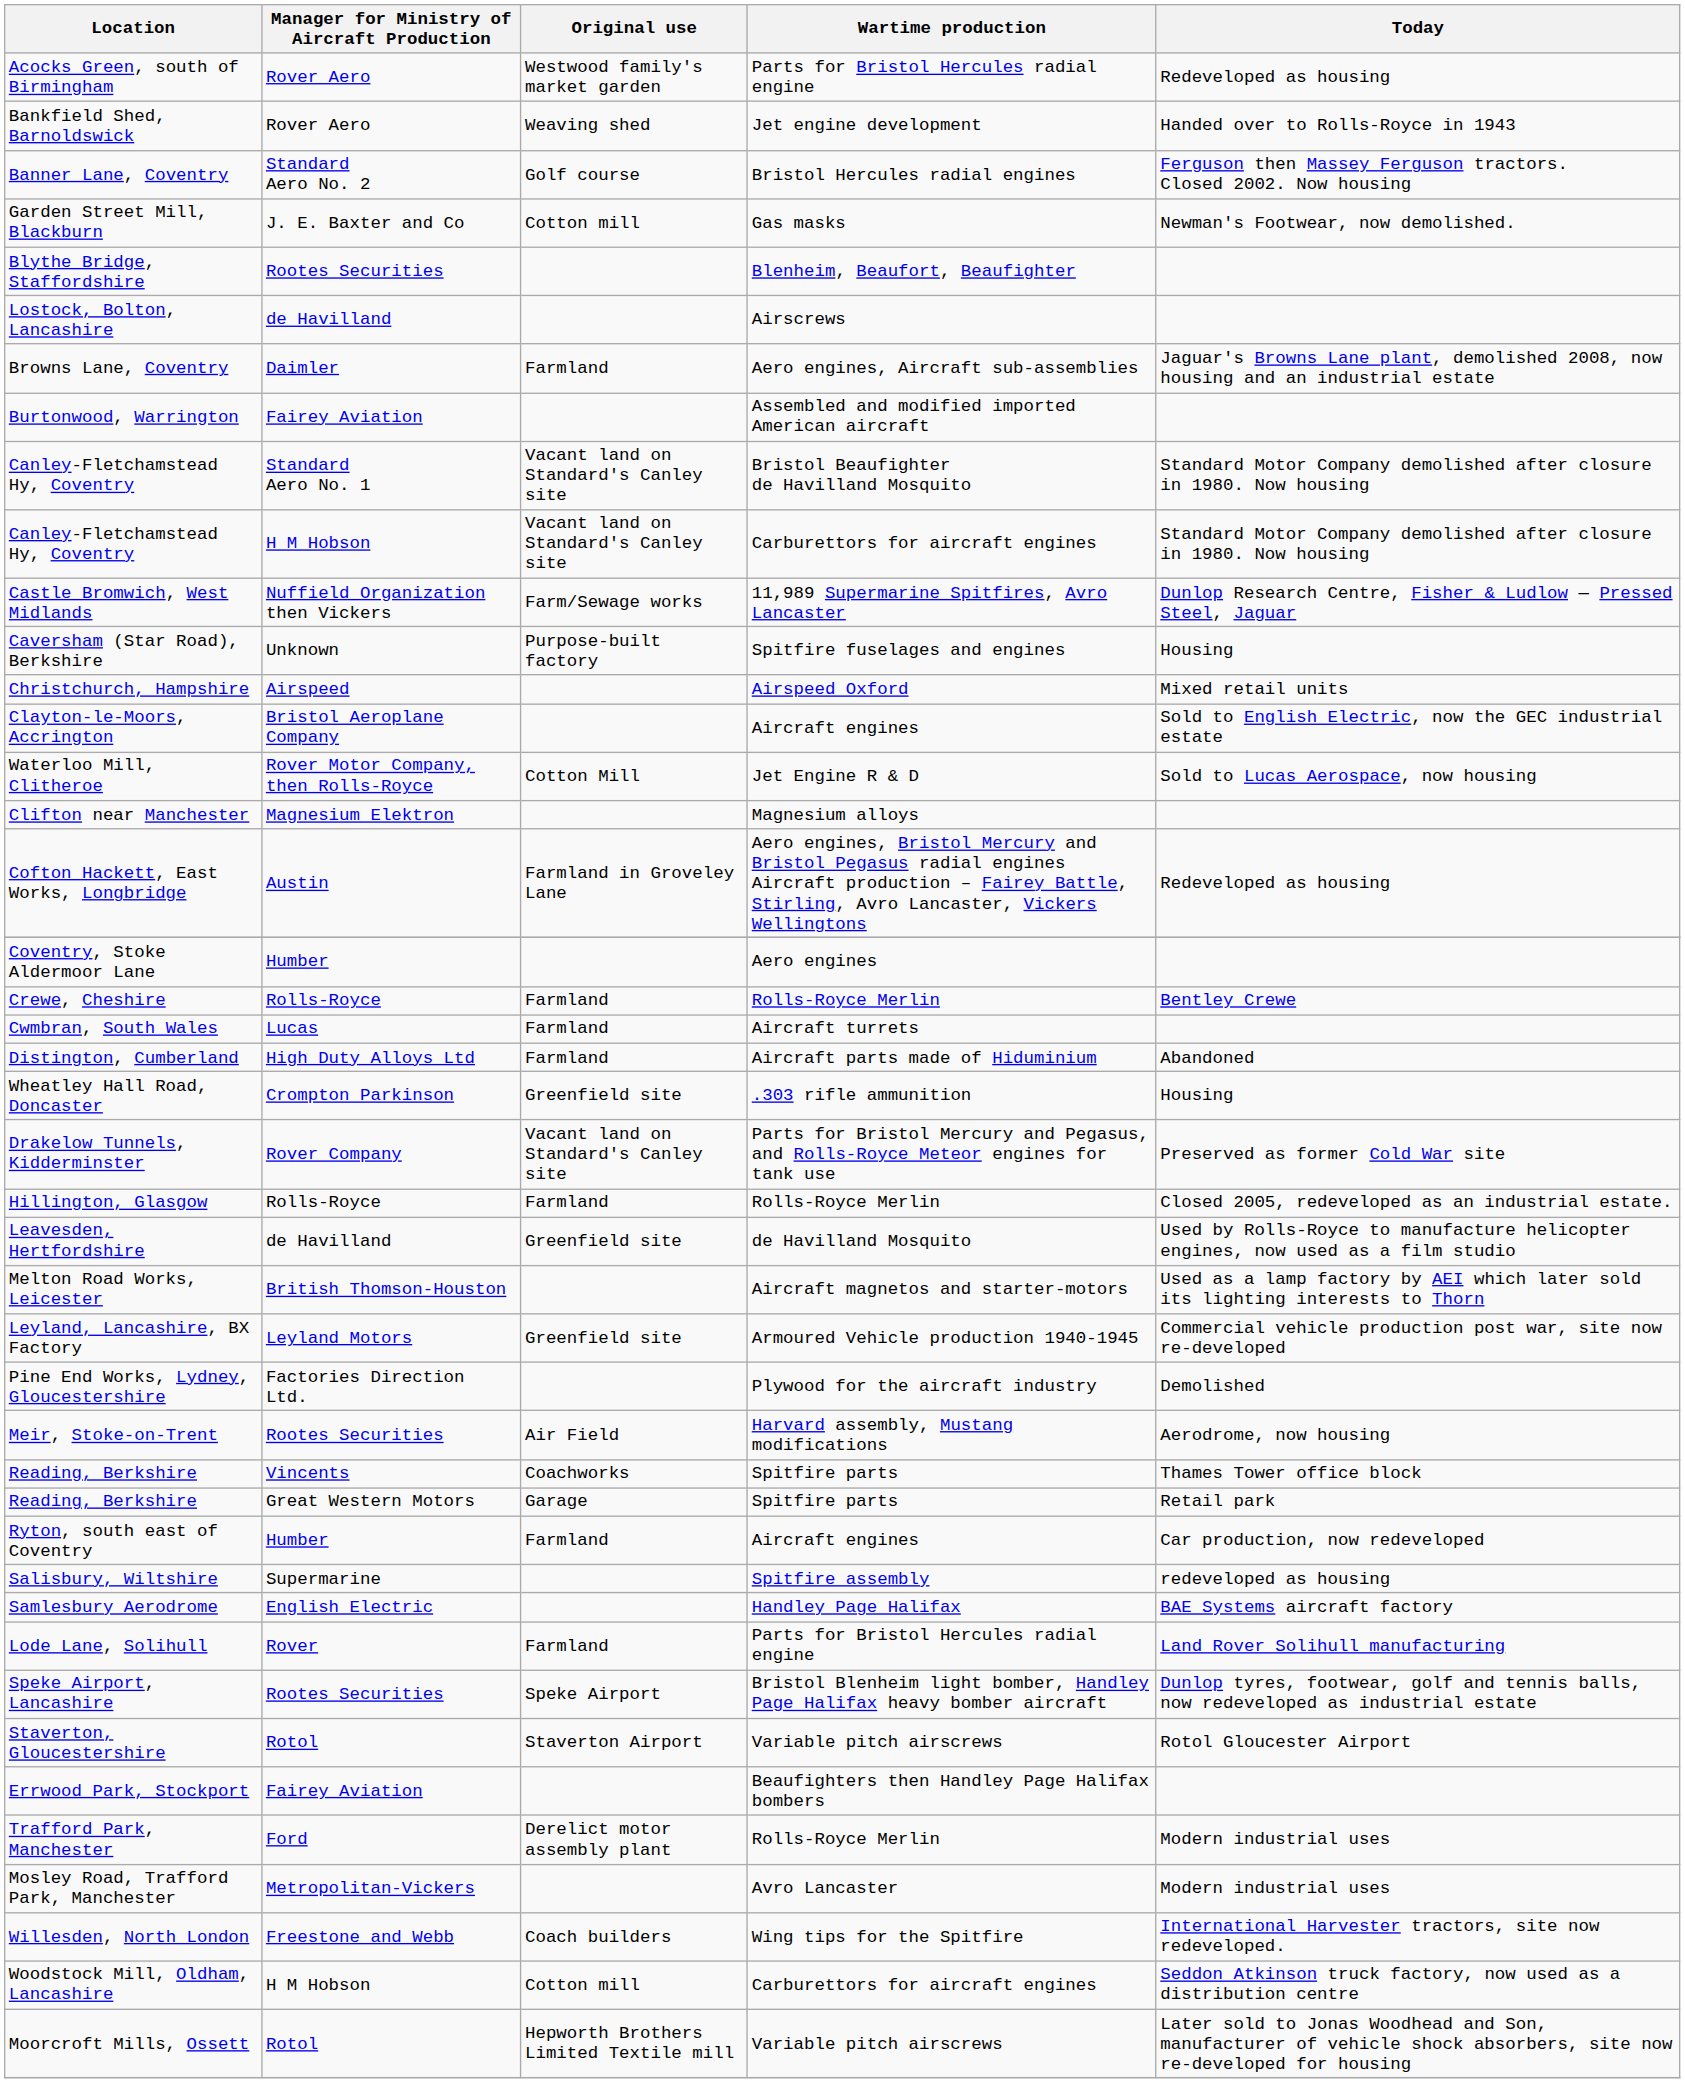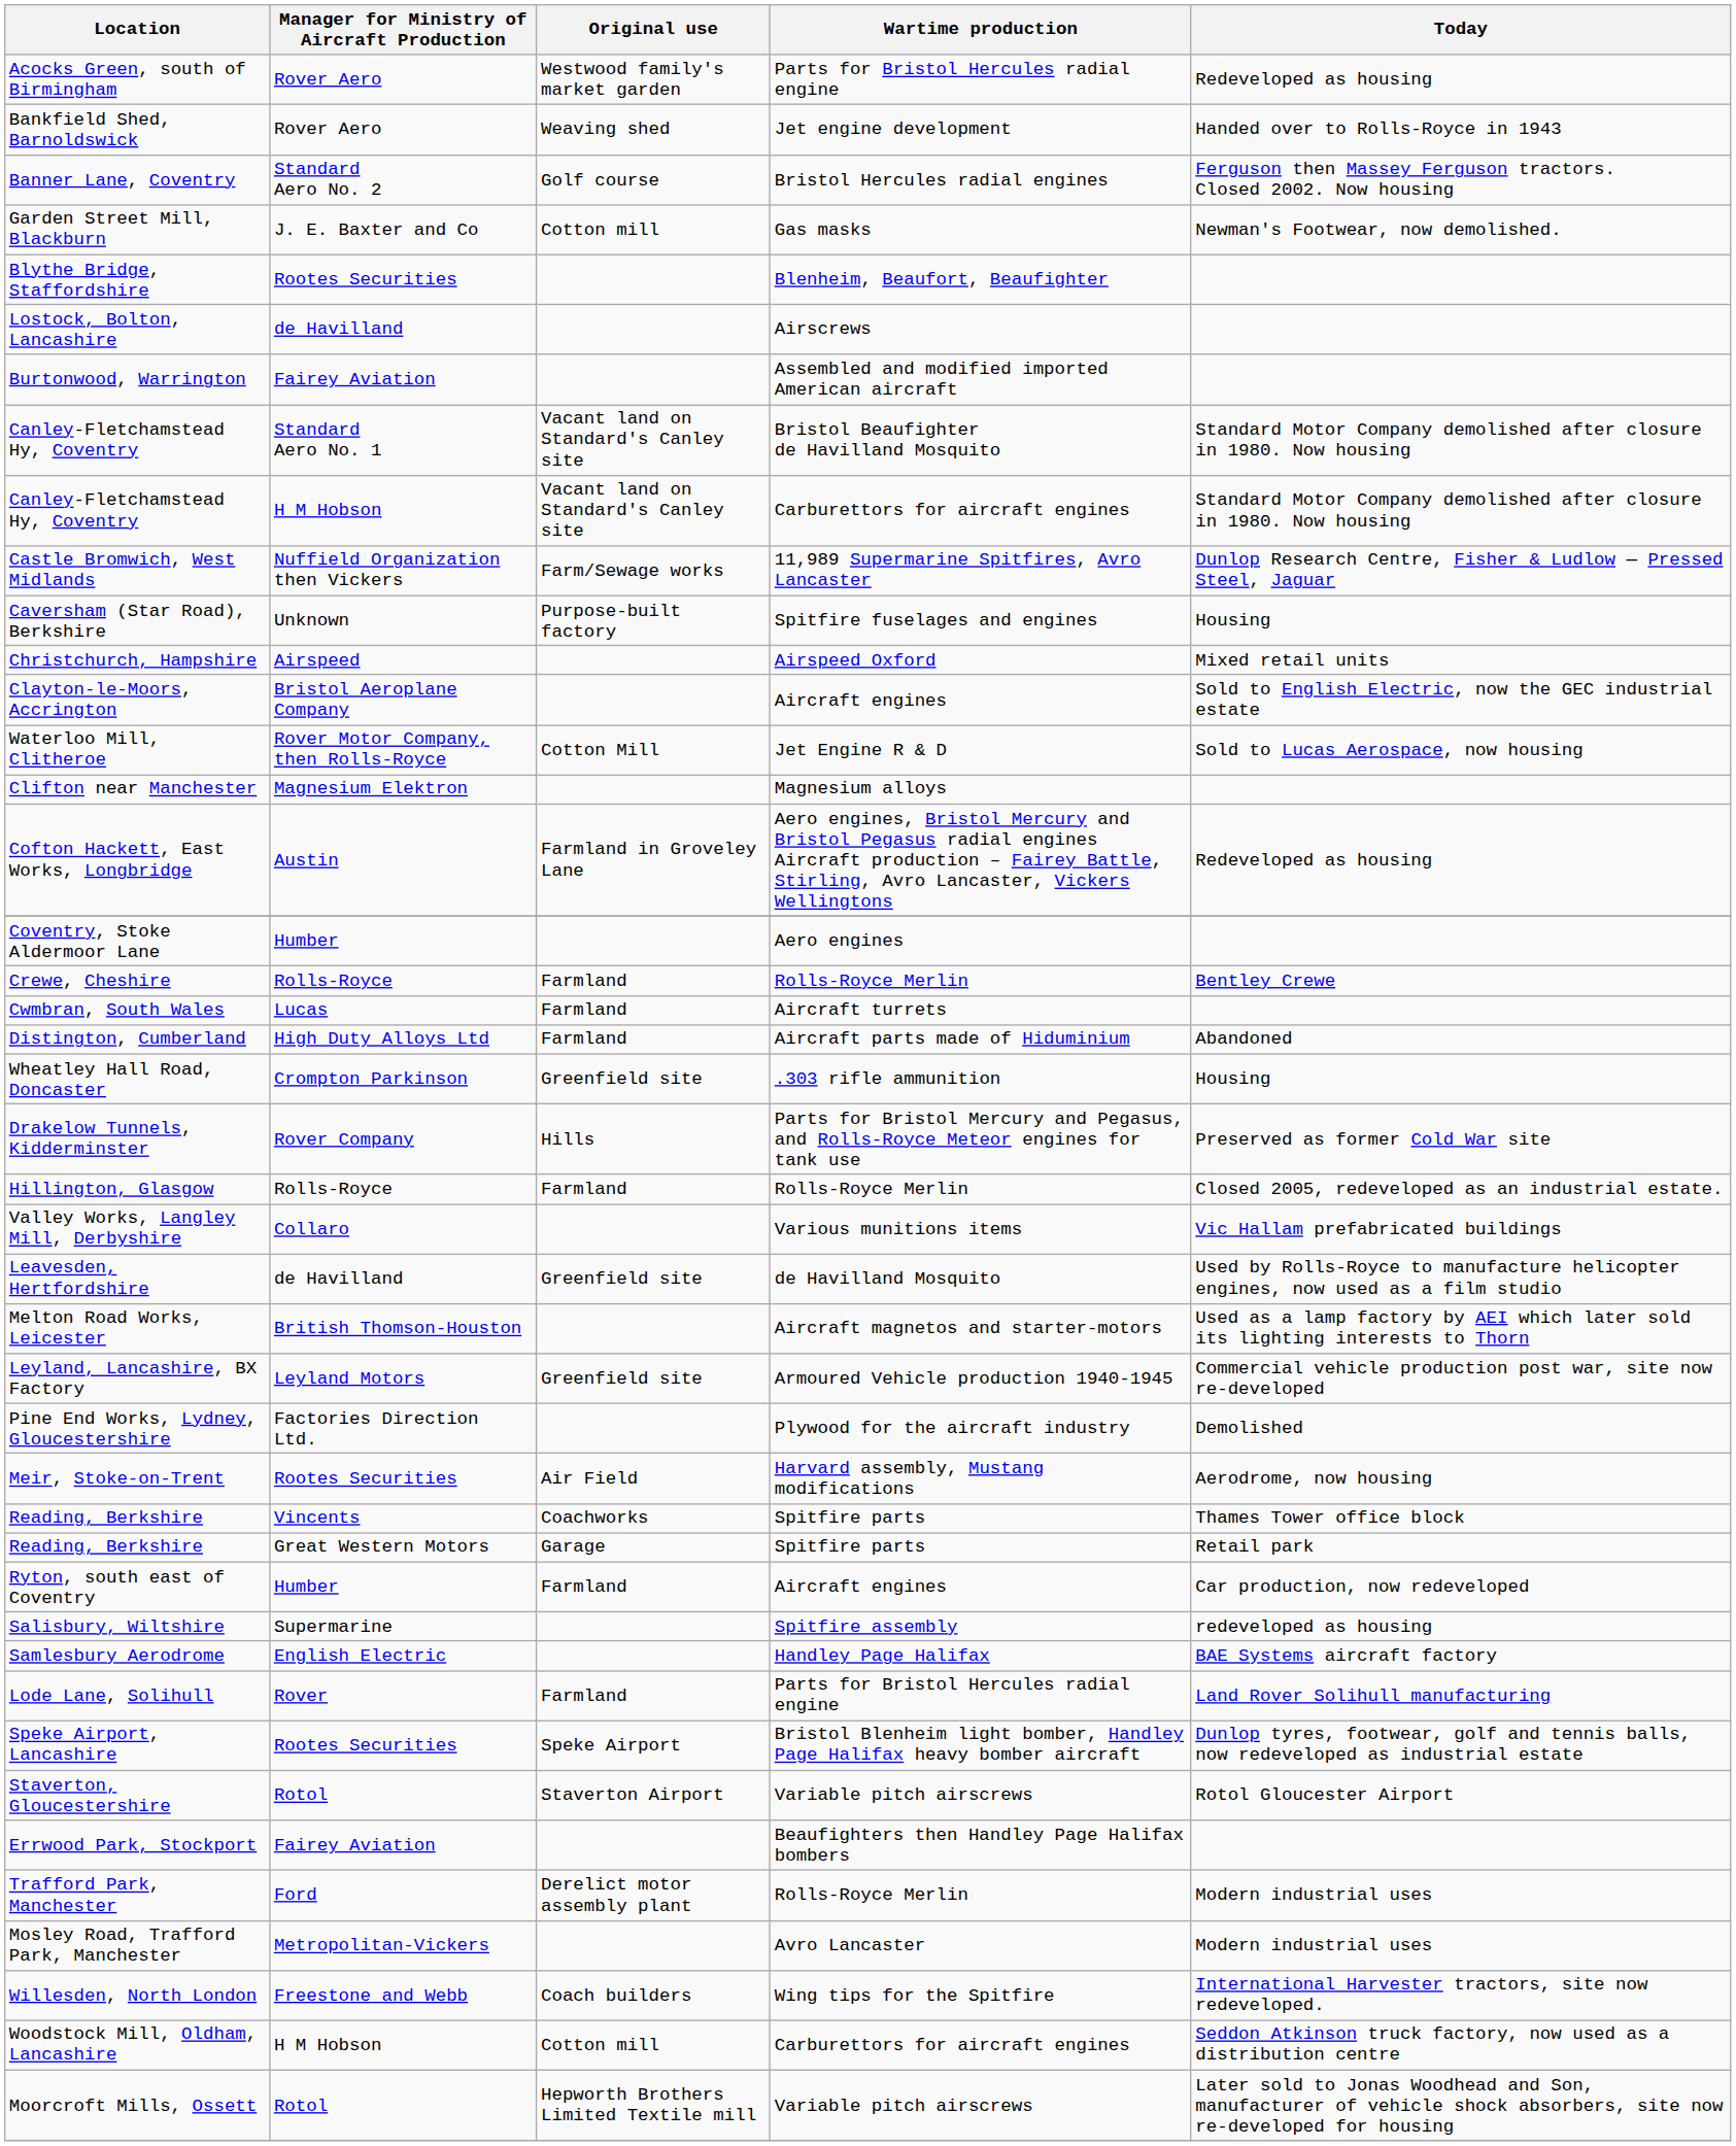- row: Browns Lane, Coventry | Daimler | Farmland | Aero engines, Aircraft sub-assemblies | Jaguar's Browns Lane plant, demolished 2008, now housing and an industrial estate
Drakelow Tunnels, Kidderminster | Original use: Vacant land on Standard's Canley site -> Hills
+ row: Valley Works, Langley Mill, Derbyshire | Collaro | Various munitions items | Vic Hallam prefabricated buildings
